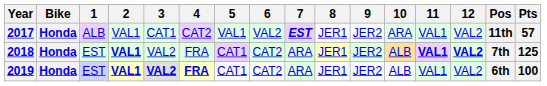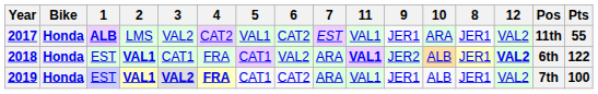columns swapped: 8 <-> 11
2017 | 1: normal -> bold
2017 | 2: VAL1 -> LMS
2017 | 3: CAT1 -> VAL2
2017 | 6: VAL2 -> CAT2
2017 | 7: bold -> normal
2017 | 9: JER2 -> JER1
2017 | Pts: 57 -> 55
2018 | 3: VAL2 -> CAT1
2018 | 6: CAT2 -> VAL2
2018 | Pos: 7th -> 6th
2018 | Pts: 125 -> 122
2019 | 9: JER2 -> JER1
2019 | Pos: 6th -> 7th
